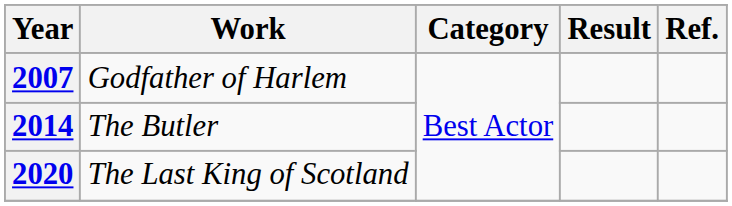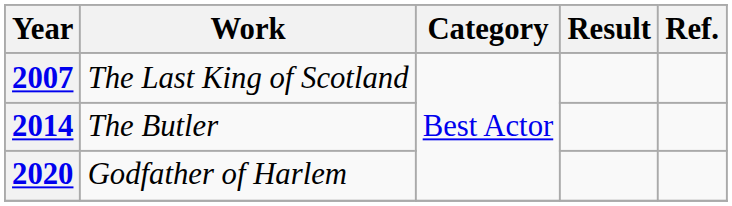2007 | Work: Godfather of Harlem -> The Last King of Scotland
2020 | Work: The Last King of Scotland -> Godfather of Harlem
